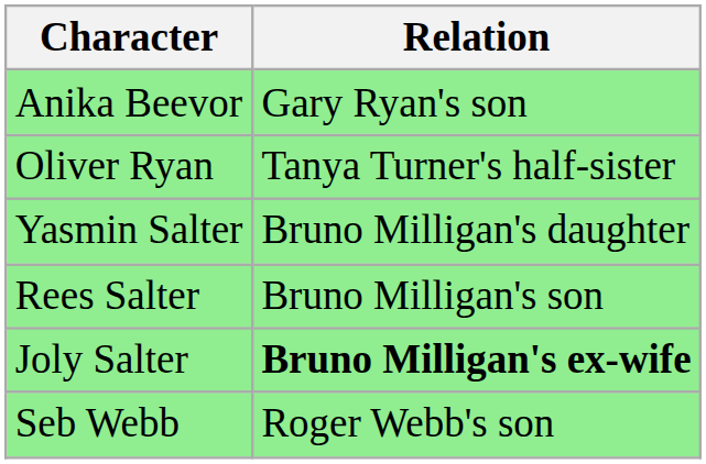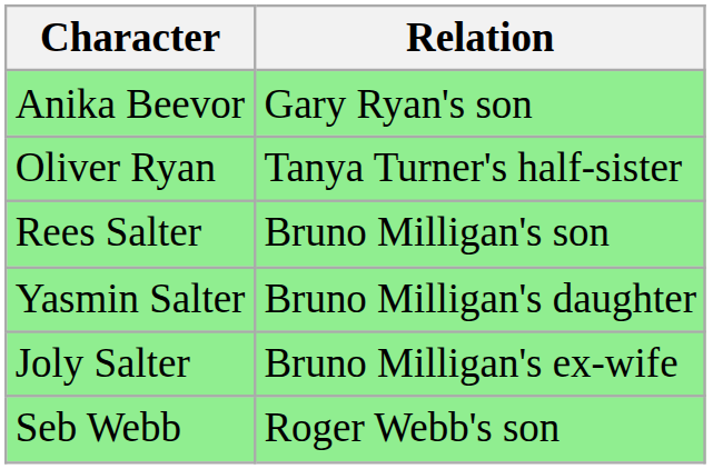rows swapped: Yasmin Salter <-> Rees Salter
Joly Salter | Relation: bold -> normal
